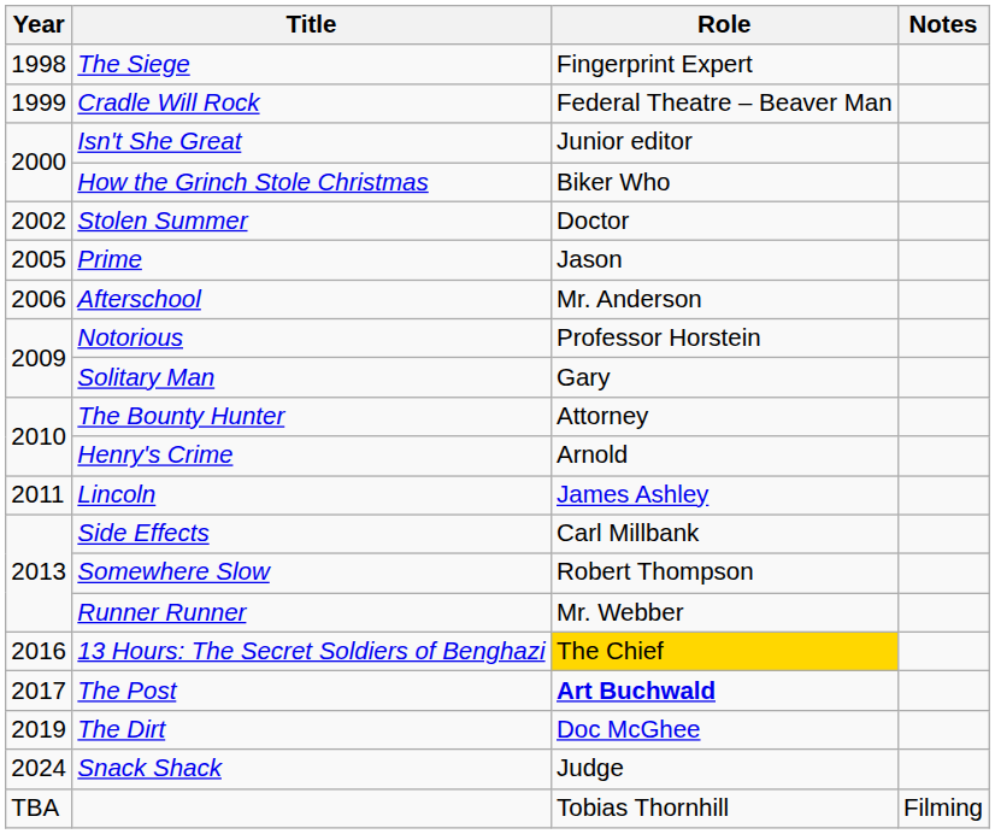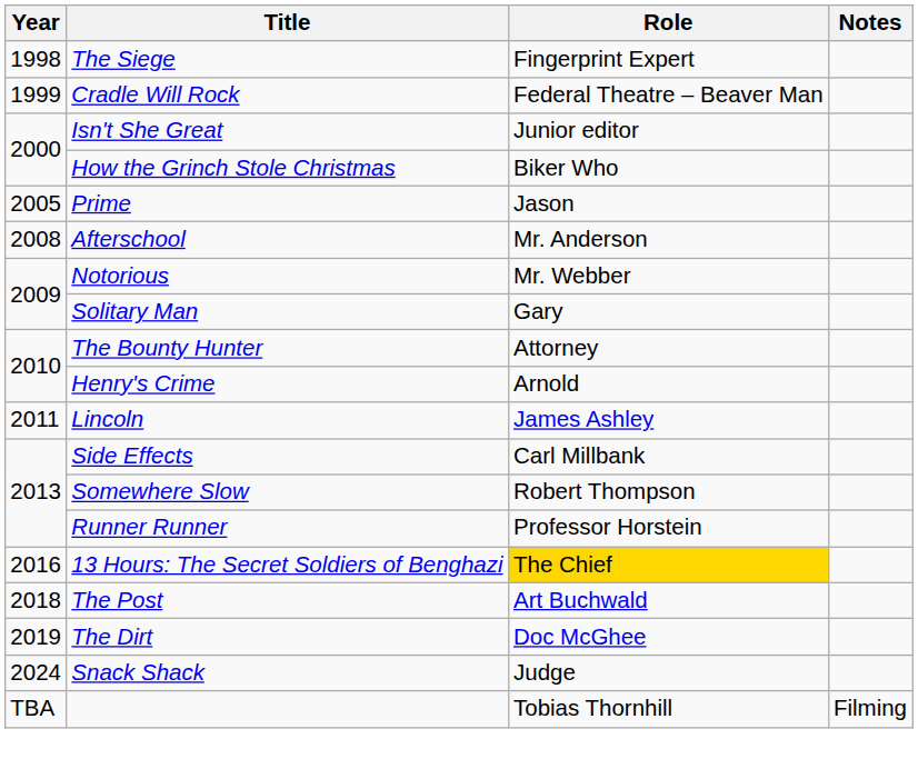- row: 2002 | Stolen Summer | Doctor
Afterschool | Year: 2006 -> 2008
Notorious | Role: Professor Horstein -> Mr. Webber
Runner Runner | Role: Mr. Webber -> Professor Horstein
The Post | Year: 2017 -> 2018
The Post | Role: bold -> normal
